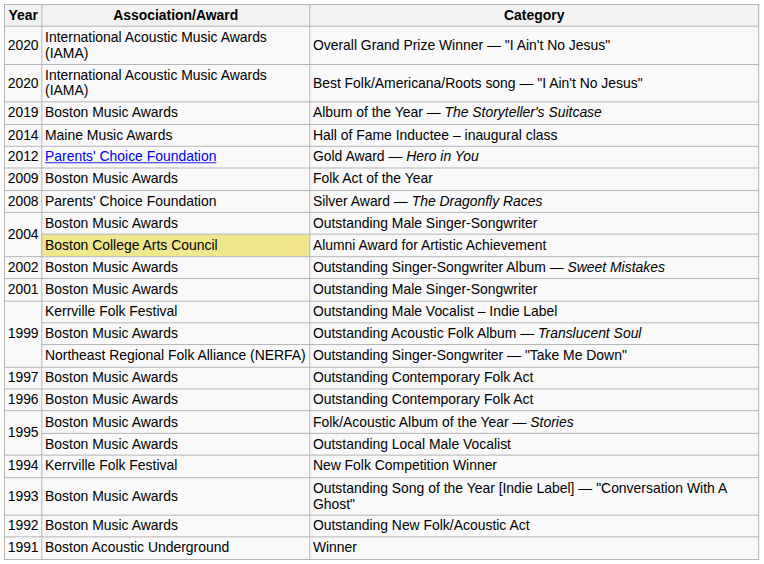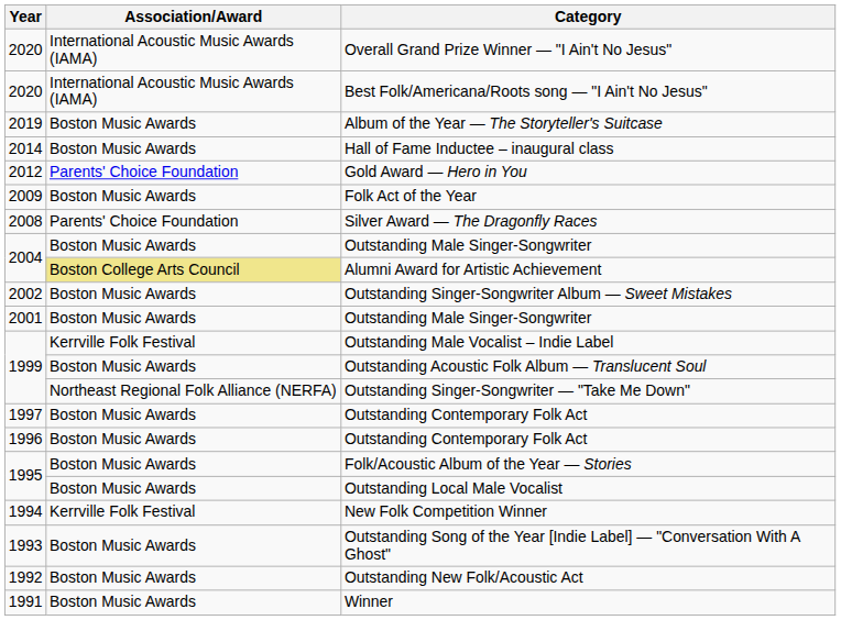Hall of Fame Inductee – inaugural class | Association/Award: Maine Music Awards -> Boston Music Awards
Winner | Association/Award: Boston Acoustic Underground -> Boston Music Awards
